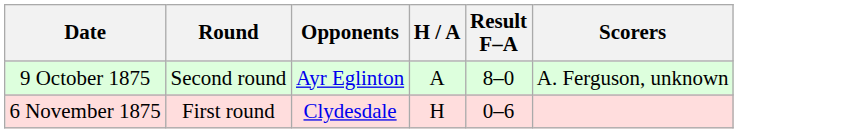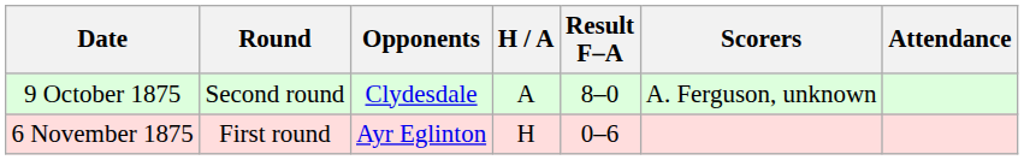+ column: Attendance
9 October 1875 | Opponents: Ayr Eglinton -> Clydesdale
6 November 1875 | Opponents: Clydesdale -> Ayr Eglinton
